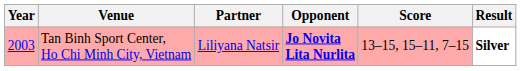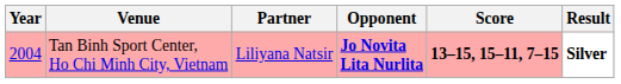Tan Binh Sport Center, Ho Chi Minh City, Vietnam | Year: 2003 -> 2004
Tan Binh Sport Center, Ho Chi Minh City, Vietnam | Score: normal -> bold
